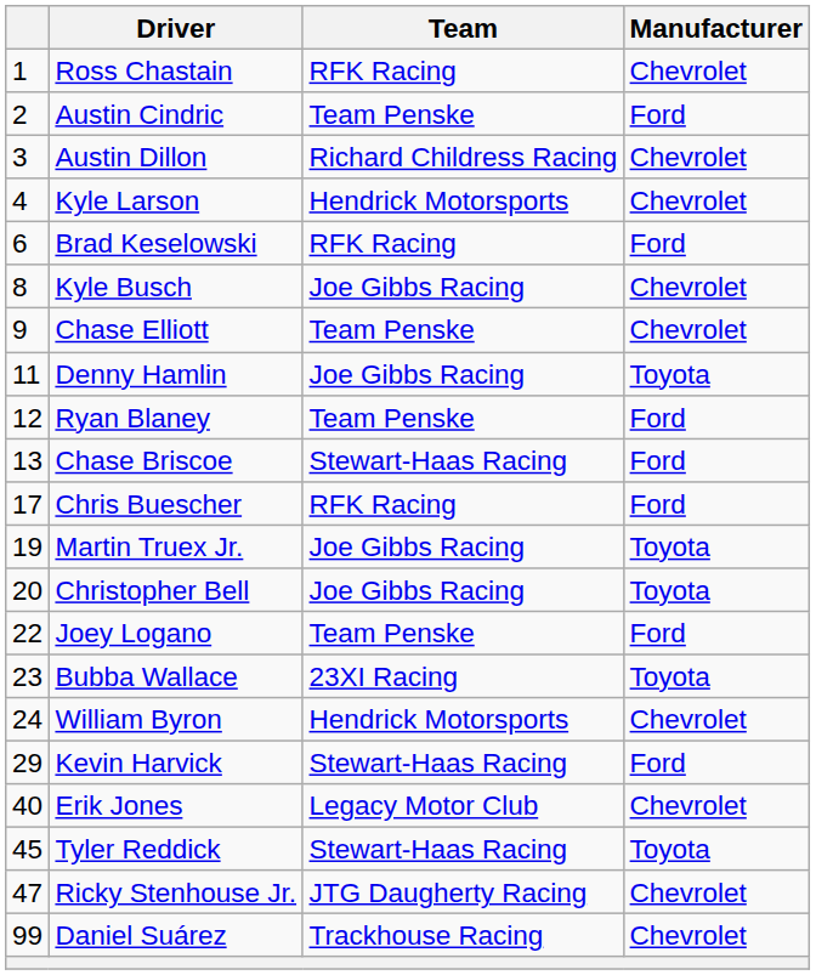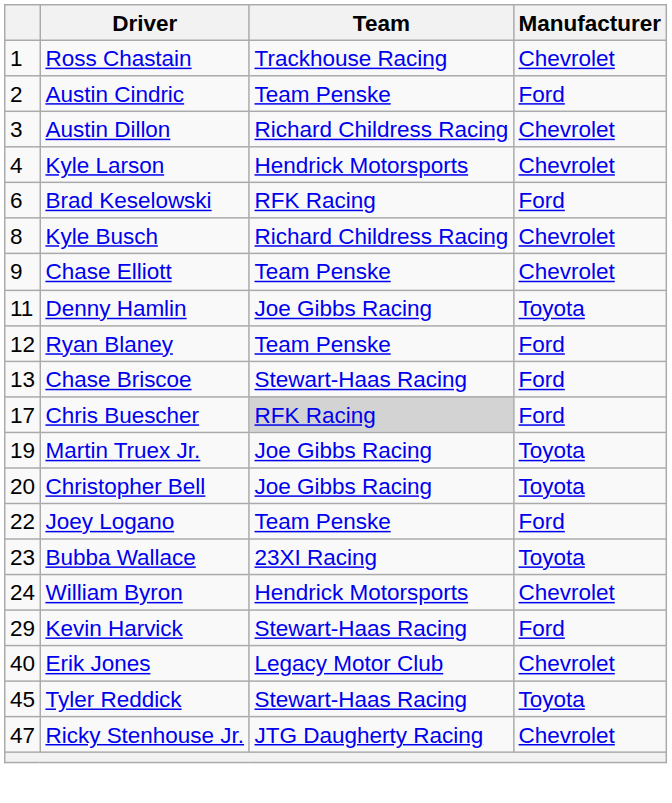Ross Chastain | Team: RFK Racing -> Trackhouse Racing
Kyle Busch | Team: Joe Gibbs Racing -> Richard Childress Racing
Chris Buescher | Team: no background -> lightgrey background
- row: 99 | Daniel Suárez | Trackhouse Racing | Chevrolet
